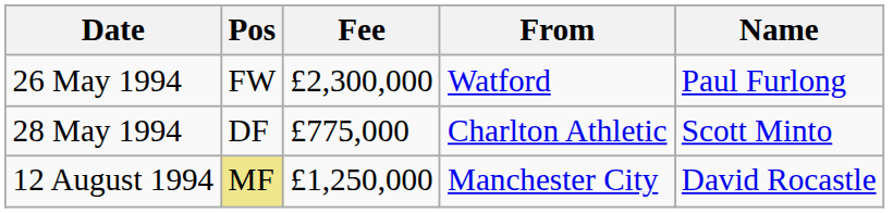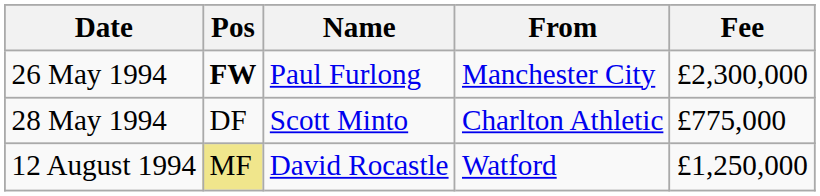columns swapped: Name <-> Fee
26 May 1994 | Pos: normal -> bold
26 May 1994 | From: Watford -> Manchester City
12 August 1994 | From: Manchester City -> Watford
